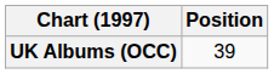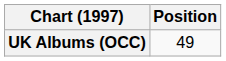UK Albums (OCC) | Position: 39 -> 49
